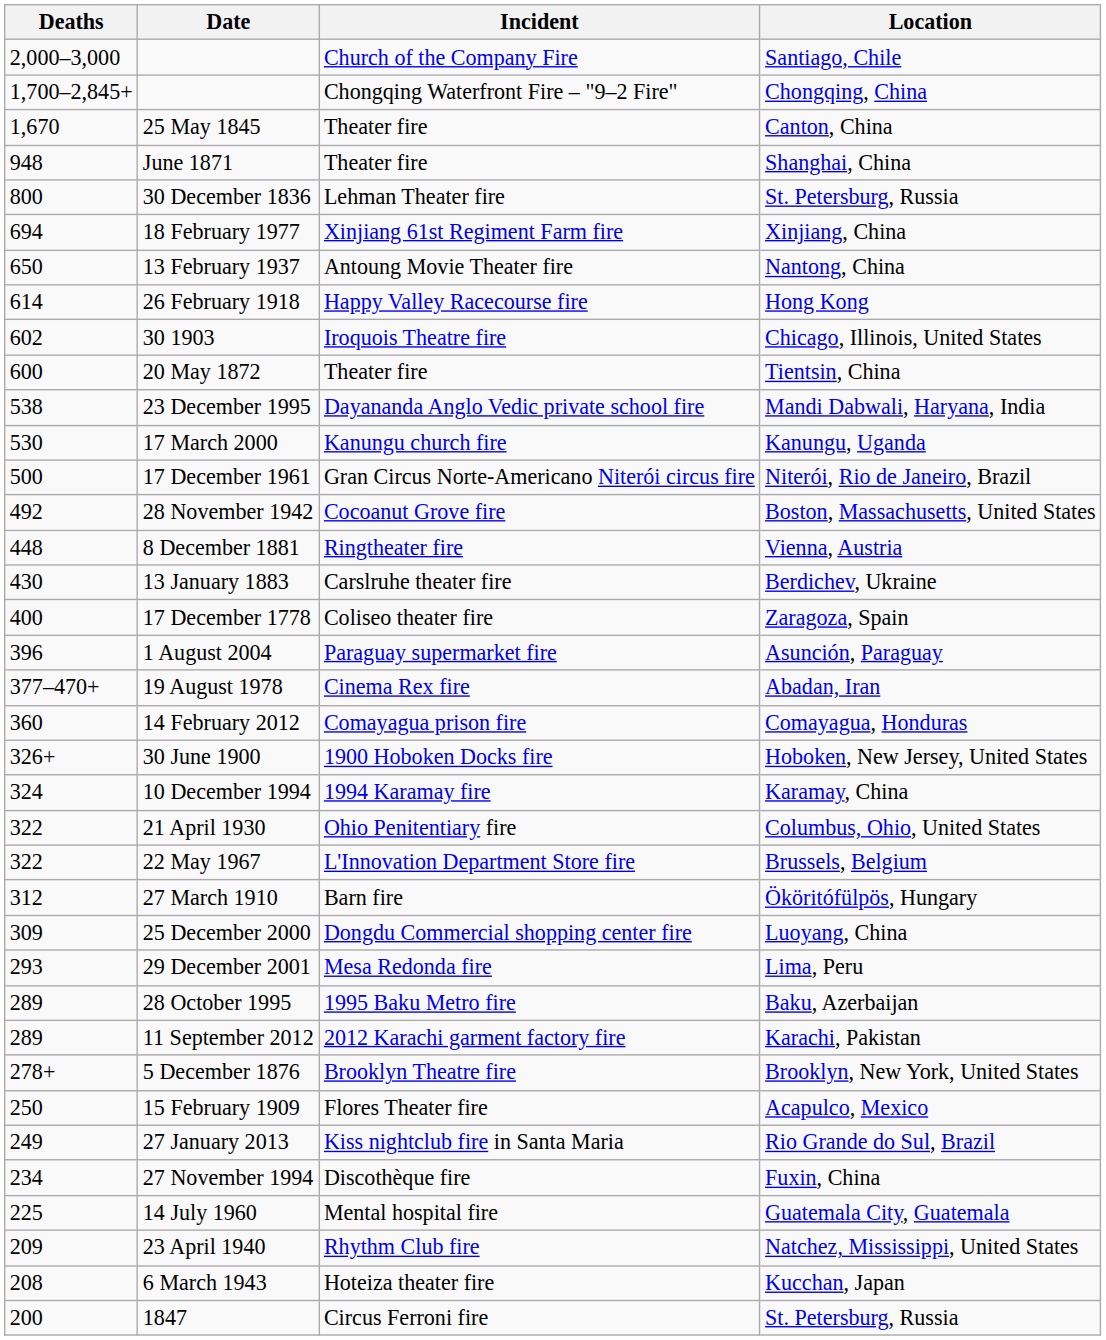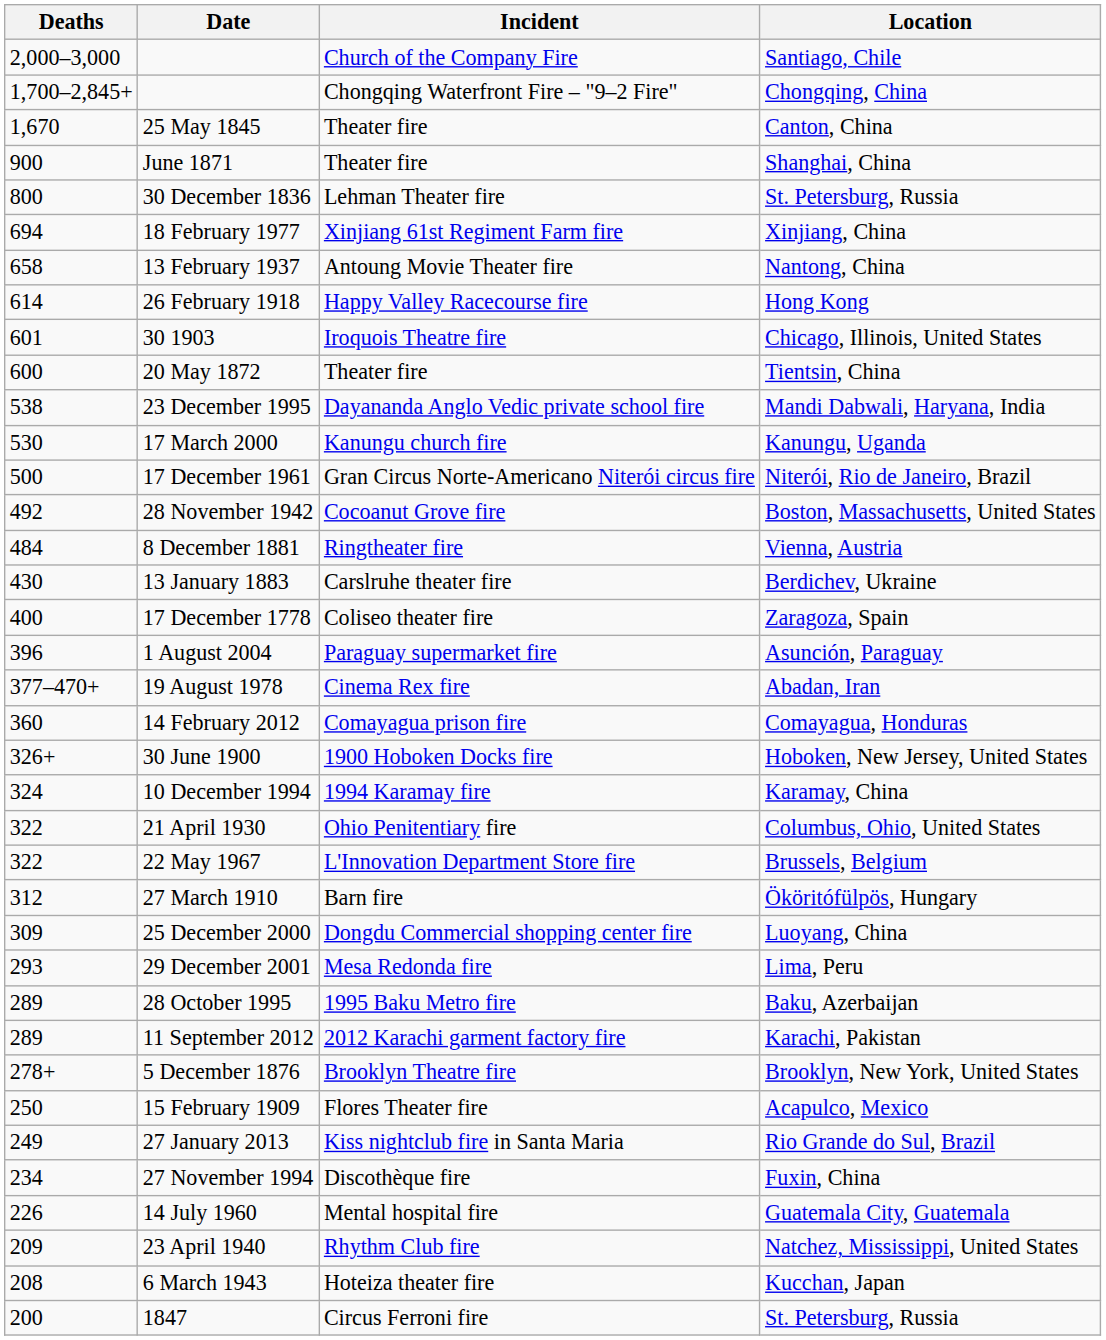June 1871 | Deaths: 948 -> 900
13 February 1937 | Deaths: 650 -> 658
30 1903 | Deaths: 602 -> 601
8 December 1881 | Deaths: 448 -> 484
14 July 1960 | Deaths: 225 -> 226
